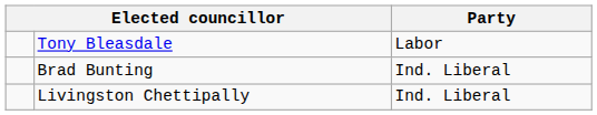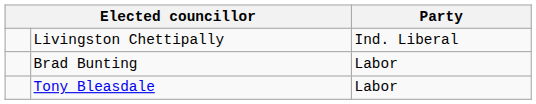rows swapped: Tony Bleasdale <-> Livingston Chettipally
Brad Bunting | Party: Ind. Liberal -> Labor
